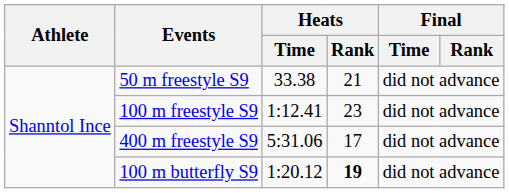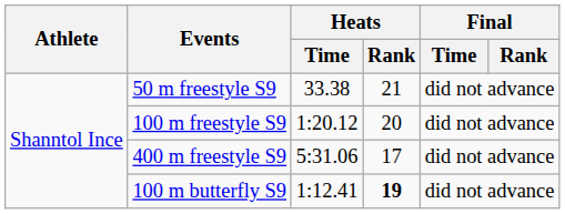100 m freestyle S9 | Heats / Time: 1:12.41 -> 1:20.12
100 m freestyle S9 | Heats / Rank: 23 -> 20
100 m butterfly S9 | Heats / Time: 1:20.12 -> 1:12.41
